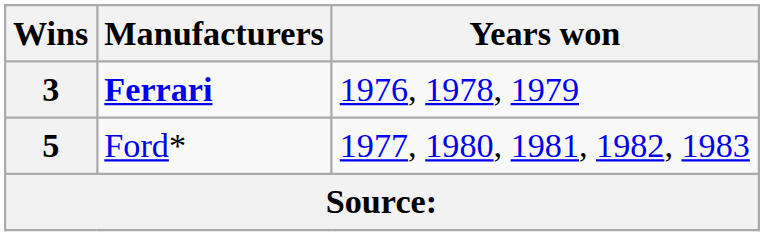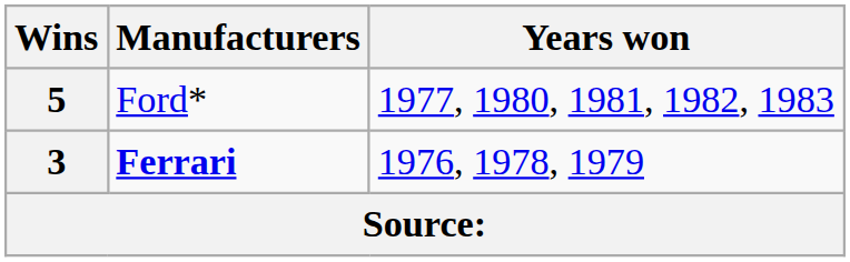rows swapped: 5 <-> 3
